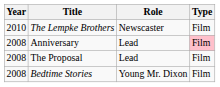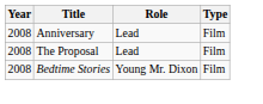- row: 2010 | The Lempke Brothers | Newscaster | Film
Anniversary | Type: pink background -> no background
